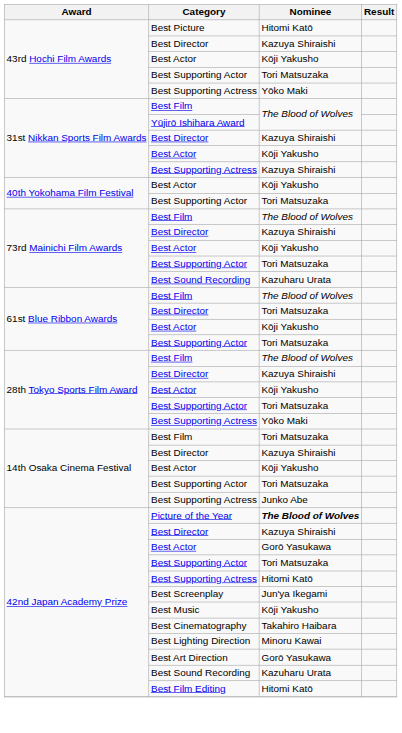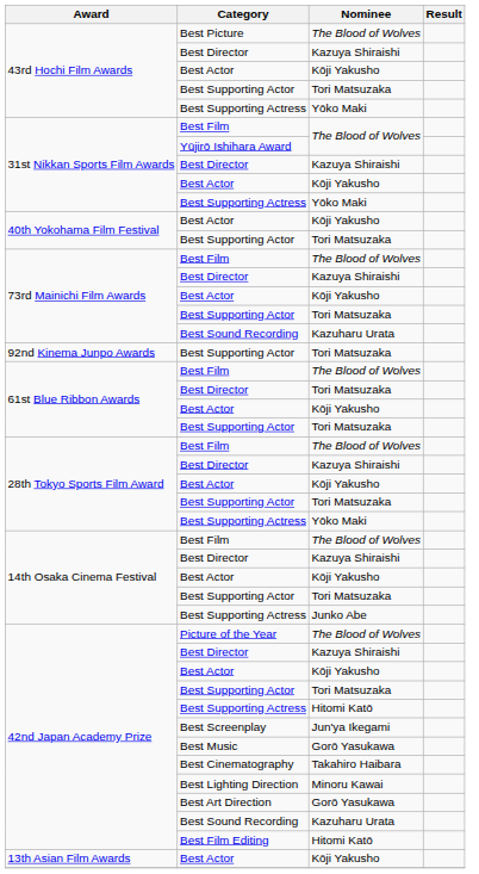Best Picture | Nominee: Hitomi Katō -> The Blood of Wolves
31st Nikkan Sports Film Awards / Best Supporting Actress | Nominee: Kazuya Shiraishi -> Yōko Maki
+ row: 92nd Kinema Junpo Awards | Best Supporting Actor | Tori Matsuzaka
14th Osaka Cinema Festival / Best Film | Nominee: Tori Matsuzaka -> The Blood of Wolves
Picture of the Year | Nominee: bold -> normal
42nd Japan Academy Prize / Best Actor | Nominee: Gorō Yasukawa -> Kōji Yakusho
Best Music | Nominee: Kōji Yakusho -> Gorō Yasukawa
+ row: 13th Asian Film Awards | Best Actor | Kōji Yakusho
